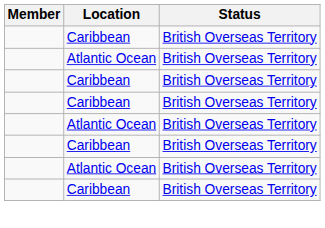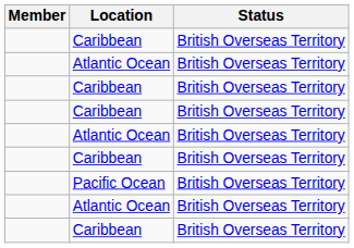+ row: Pacific Ocean | British Overseas Territory
